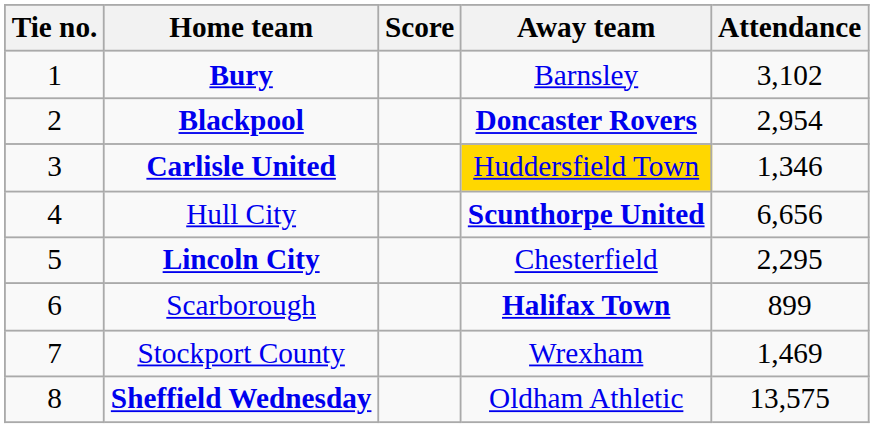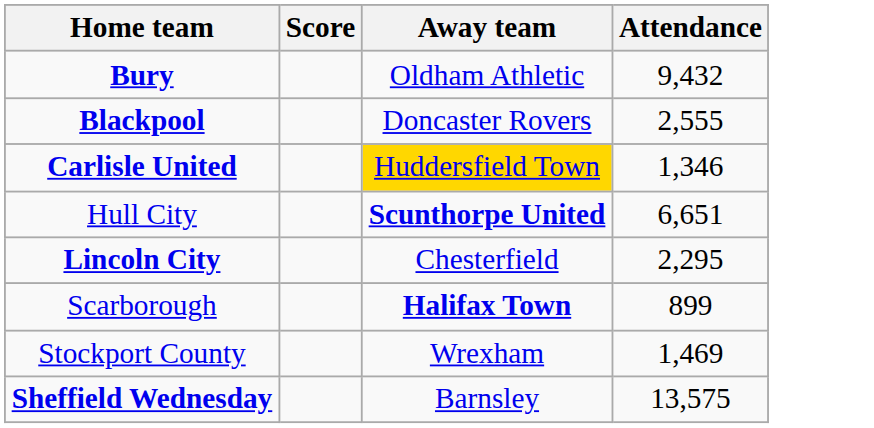- column: Tie no. | 1 | 2 | 3 | 4 | 5 | 6 | 7 | 8
Bury | Away team: Barnsley -> Oldham Athletic
Bury | Attendance: 3,102 -> 9,432
Blackpool | Away team: bold -> normal
Blackpool | Attendance: 2,954 -> 2,555
Hull City | Attendance: 6,656 -> 6,651
Sheffield Wednesday | Away team: Oldham Athletic -> Barnsley
